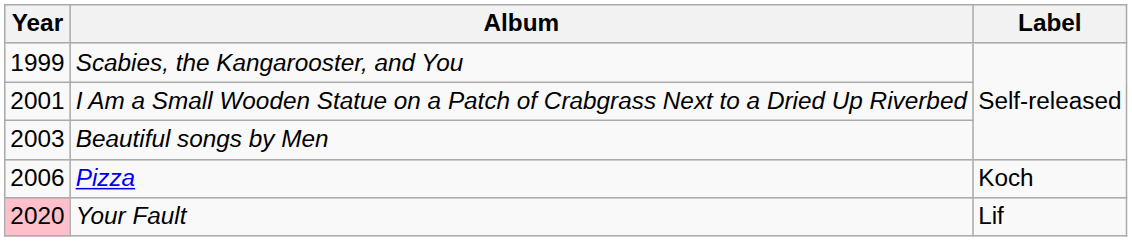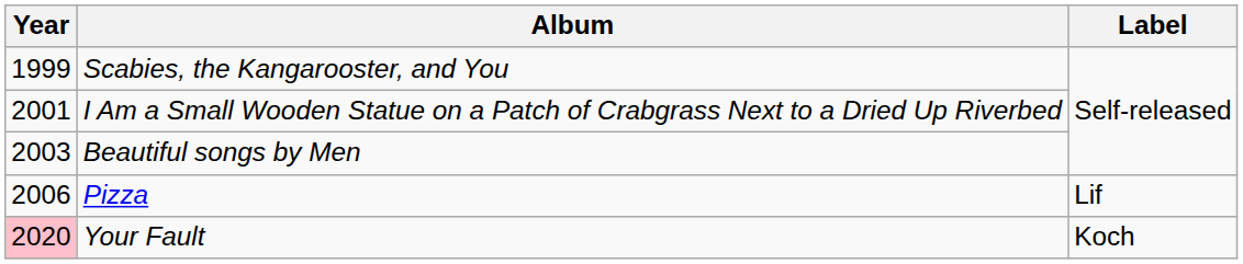Pizza | Label: Koch -> Lif
Your Fault | Label: Lif -> Koch
